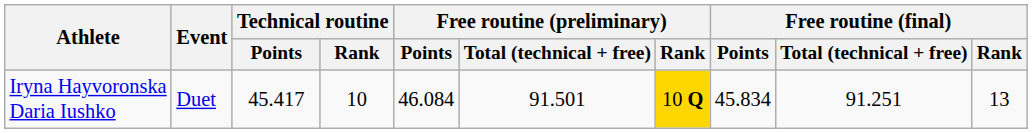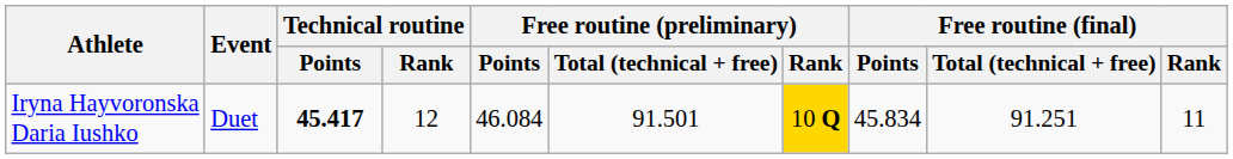Iryna Hayvoronska Daria Iushko | Technical routine / Points: normal -> bold
Iryna Hayvoronska Daria Iushko | Technical routine / Rank: 10 -> 12
Iryna Hayvoronska Daria Iushko | Free routine (final) / Rank: 13 -> 11
